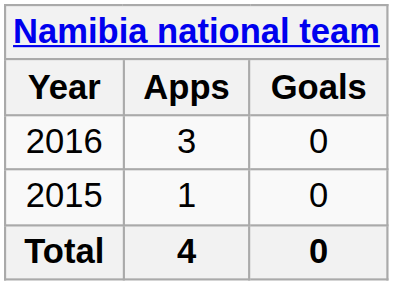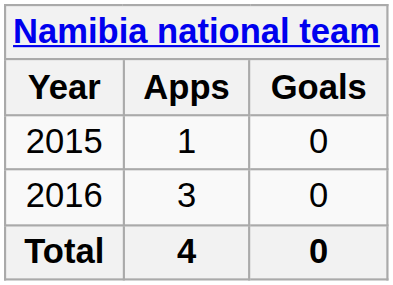rows swapped: 2015 <-> 2016
